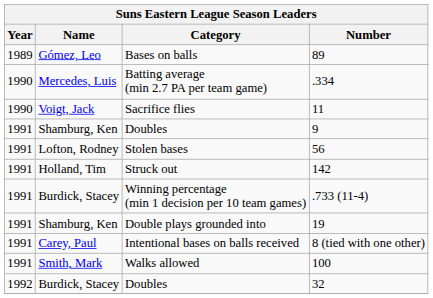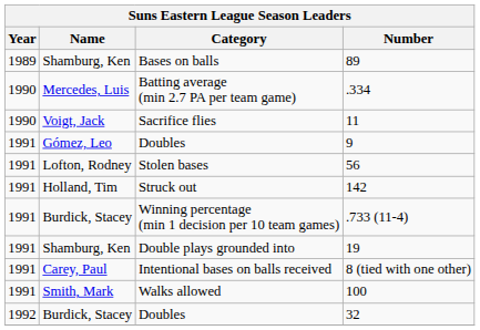Bases on balls | Name: Gómez, Leo -> Shamburg, Ken
Doubles / 9 | Name: Shamburg, Ken -> Gómez, Leo
